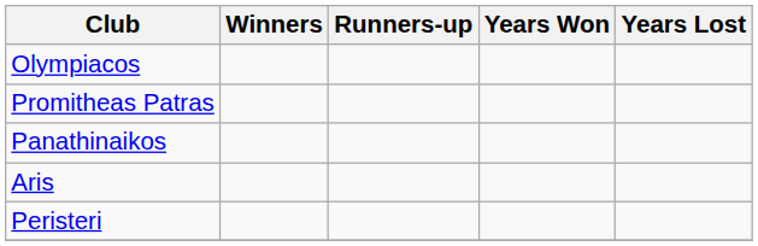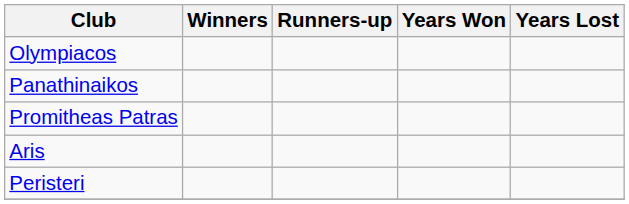rows swapped: Panathinaikos <-> Promitheas Patras
